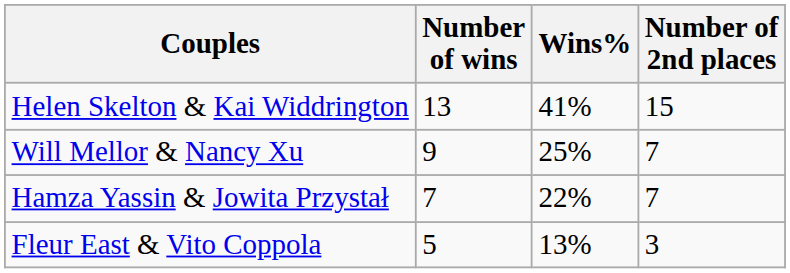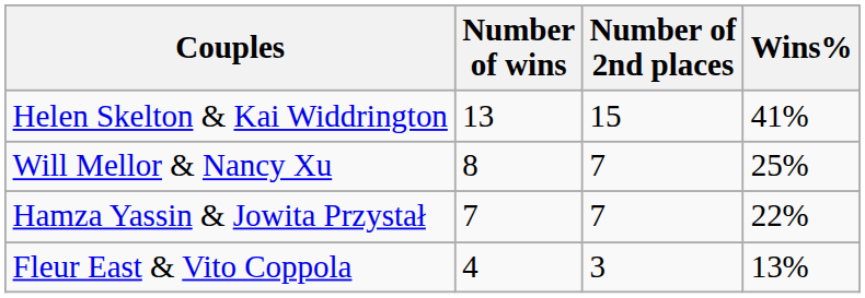columns swapped: Number of 2nd places <-> Wins%
Will Mellor & Nancy Xu | Number of wins: 9 -> 8
Fleur East & Vito Coppola | Number of wins: 5 -> 4
